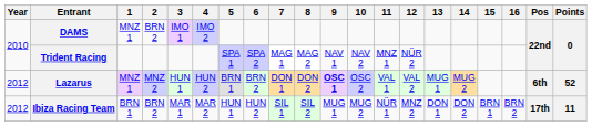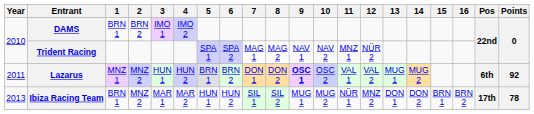DAMS | 1: MNZ 1 -> BRN 1
Lazarus | Year: 2012 -> 2011
Lazarus | Points: 52 -> 92
Ibiza Racing Team | Year: 2012 -> 2013
Ibiza Racing Team | 2: BRN 2 -> MNZ 2
Ibiza Racing Team | Points: 11 -> 78
